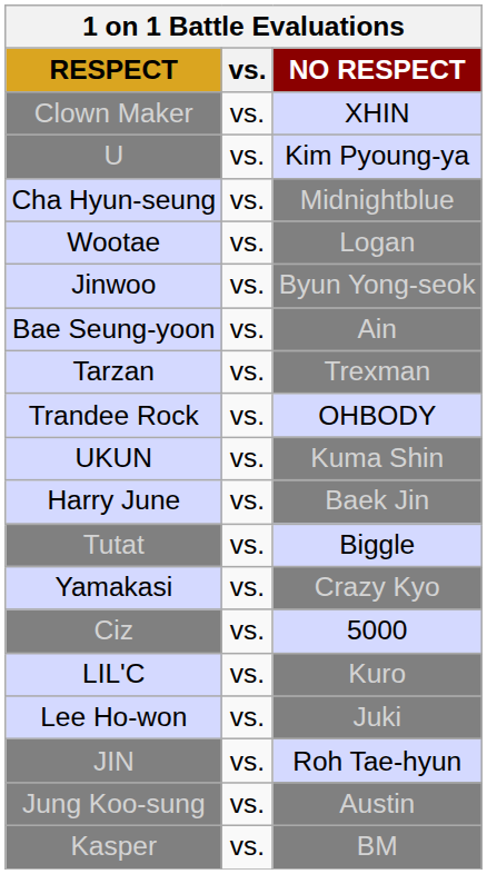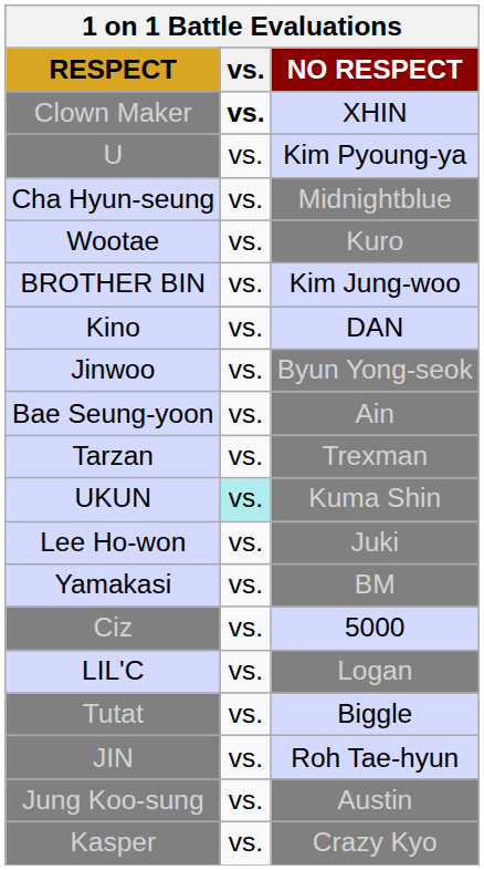Clown Maker | vs.: normal -> bold
Wootae | NO RESPECT: Logan -> Kuro
+ row: BROTHER BIN | vs. | Kim Jung-woo
+ row: Kino | vs. | DAN
- row: Trandee Rock | vs. | OHBODY
UKUN | vs.: no background -> paleturquoise background
- row: Harry June | vs. | Baek Jin
rows swapped: Lee Ho-won <-> Tutat
Yamakasi | NO RESPECT: Crazy Kyo -> BM
LIL'C | NO RESPECT: Kuro -> Logan
Kasper | NO RESPECT: BM -> Crazy Kyo
